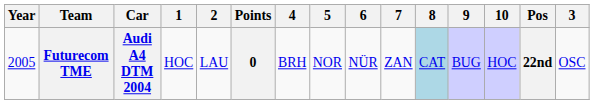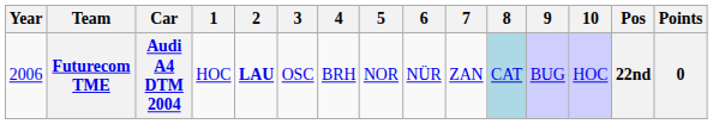columns swapped: 3 <-> Points
Futurecom TME | Year: 2005 -> 2006
Futurecom TME | 2: normal -> bold
